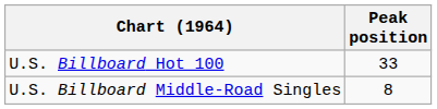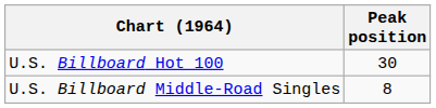U.S. Billboard Hot 100 | Peak position: 33 -> 30
